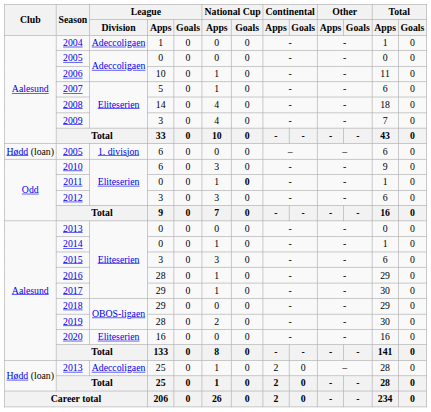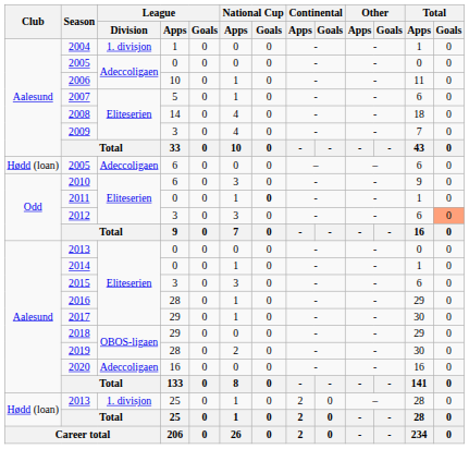2004 | League / Division: Adeccoligaen -> 1. divisjon
2005 / 6 | League / Division: 1. divisjon -> Adeccoligaen
2012 | Total / Goals: no background -> lightsalmon background
2020 | League / Division: Eliteserien -> Adeccoligaen
2013 / 25 | League / Division: Adeccoligaen -> 1. divisjon
